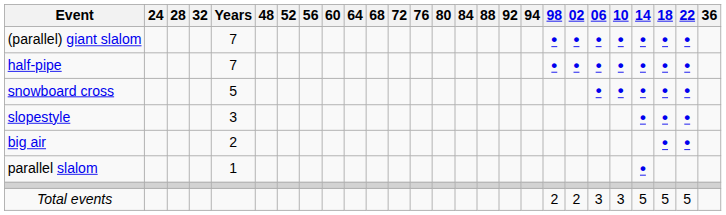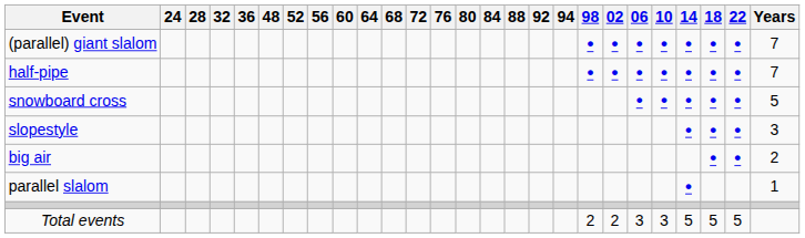columns swapped: 36 <-> Years
